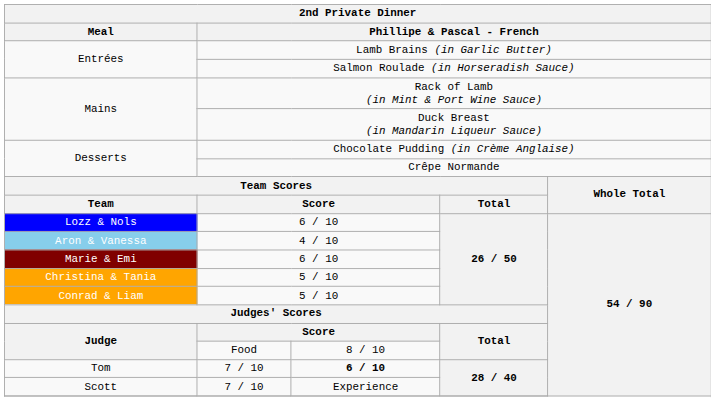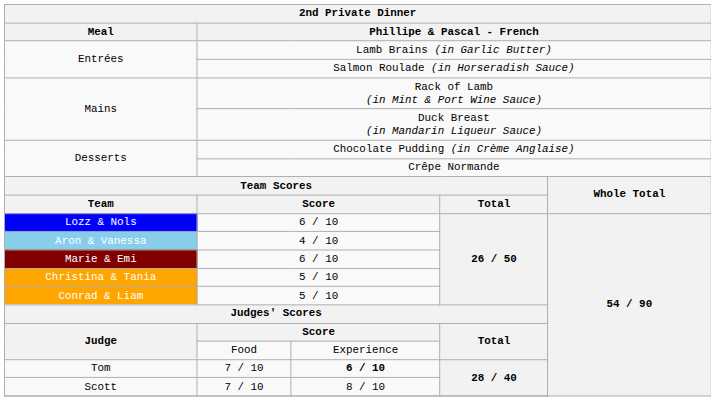Judge / Food | column 3: 8 / 10 -> Experience
Scott | column 3: Experience -> 8 / 10
